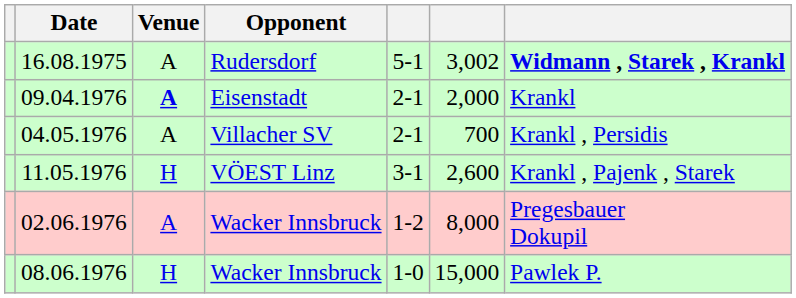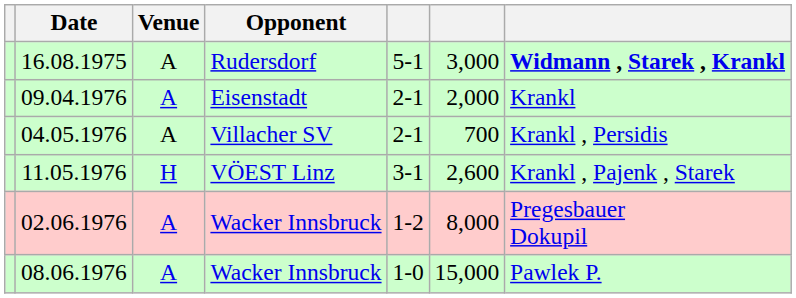16.08.1975 | column 6: 3,002 -> 3,000
09.04.1976 | Venue: bold -> normal
08.06.1976 | Venue: H -> A
